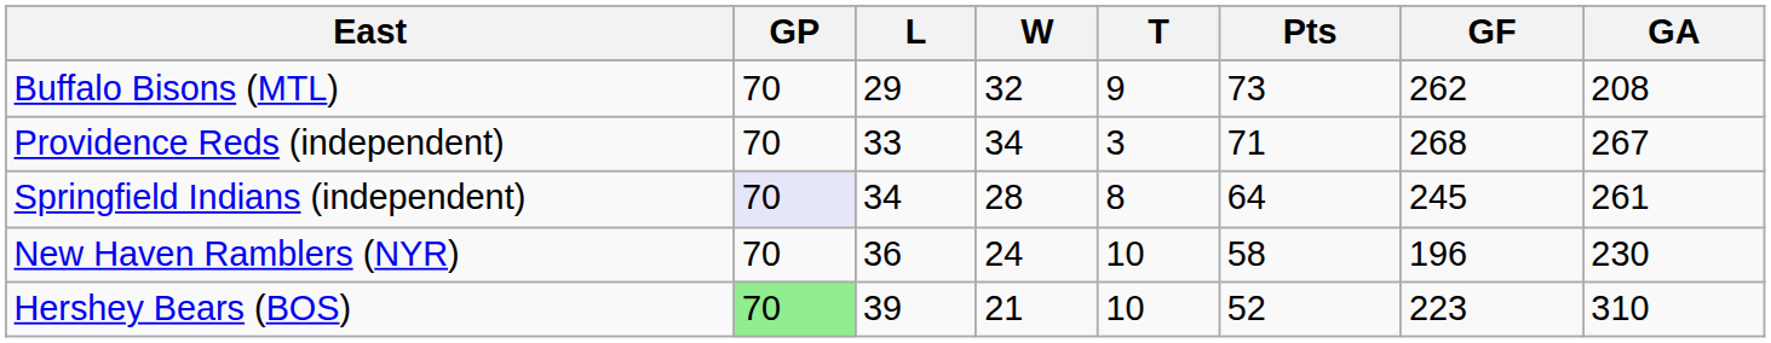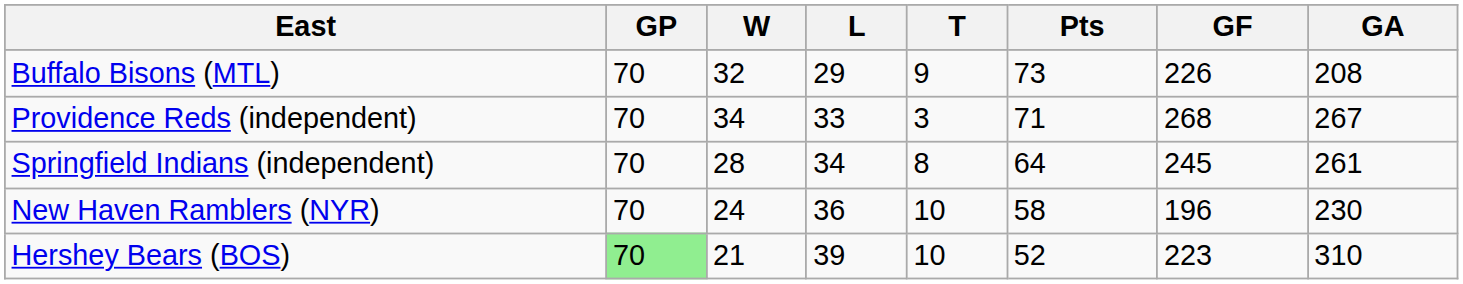columns swapped: W <-> L
Buffalo Bisons (MTL) | GF: 262 -> 226
Springfield Indians (independent) | GP: lavender background -> no background
